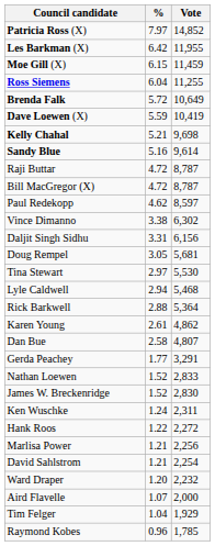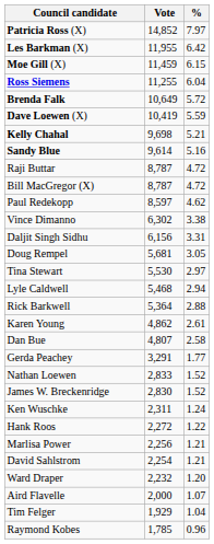columns swapped: Vote <-> %
